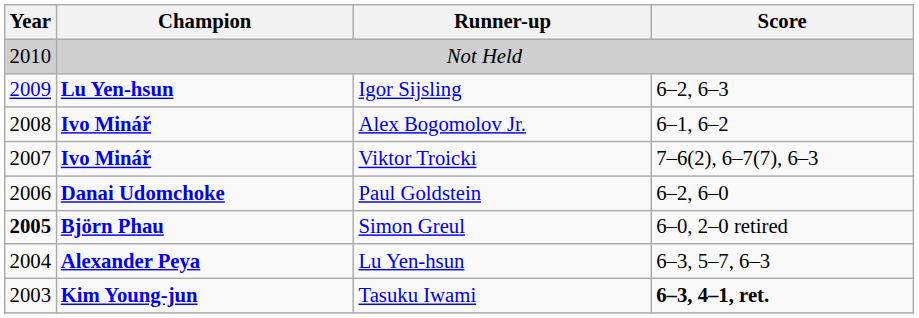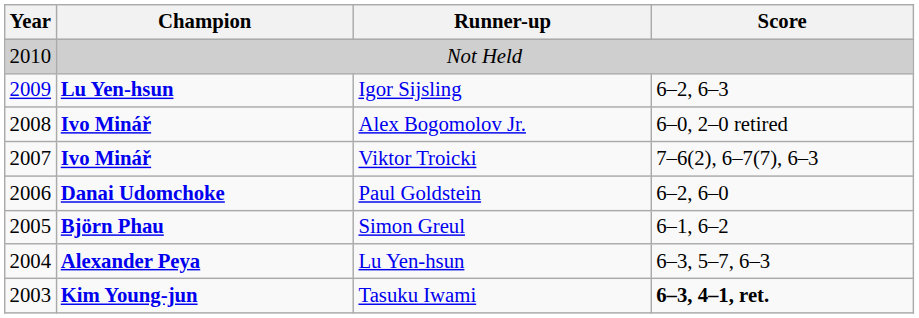Alex Bogomolov Jr. | Score: 6–1, 6–2 -> 6–0, 2–0 retired
Simon Greul | Year: bold -> normal
Simon Greul | Score: 6–0, 2–0 retired -> 6–1, 6–2
